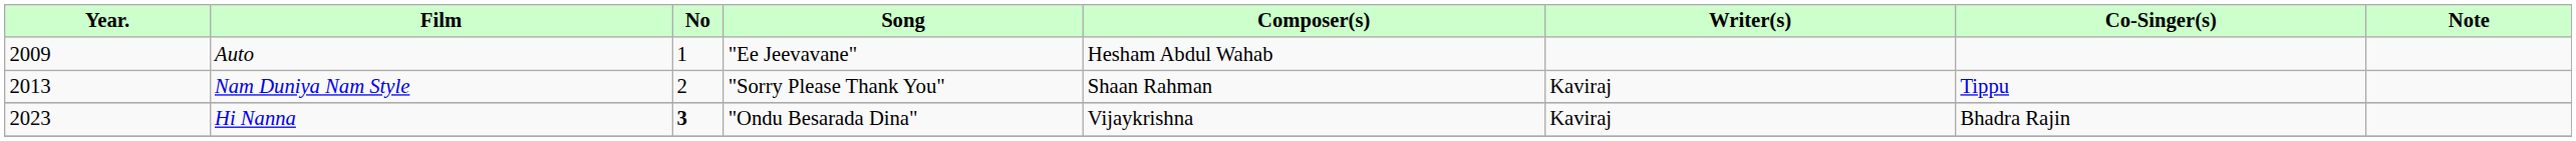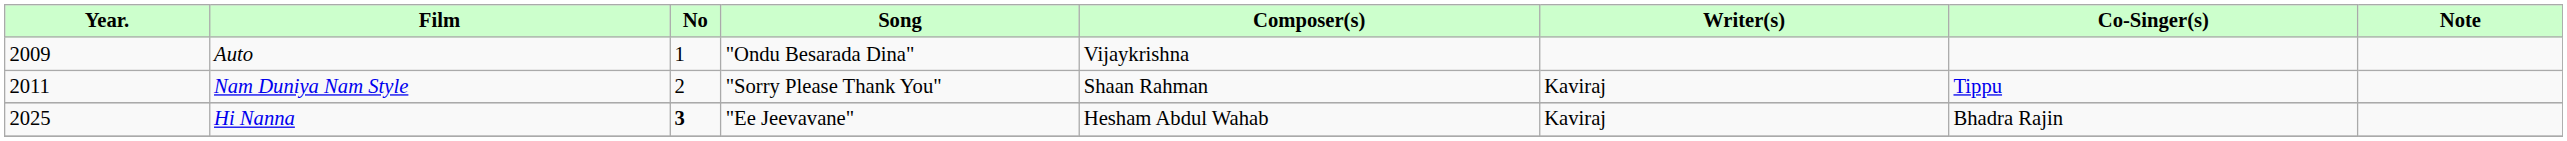Auto | Song: "Ee Jeevavane" -> "Ondu Besarada Dina"
Auto | Composer(s): Hesham Abdul Wahab -> Vijaykrishna
Nam Duniya Nam Style | Year.: 2013 -> 2011
Hi Nanna | Year.: 2023 -> 2025
Hi Nanna | Song: "Ondu Besarada Dina" -> "Ee Jeevavane"
Hi Nanna | Composer(s): Vijaykrishna -> Hesham Abdul Wahab
